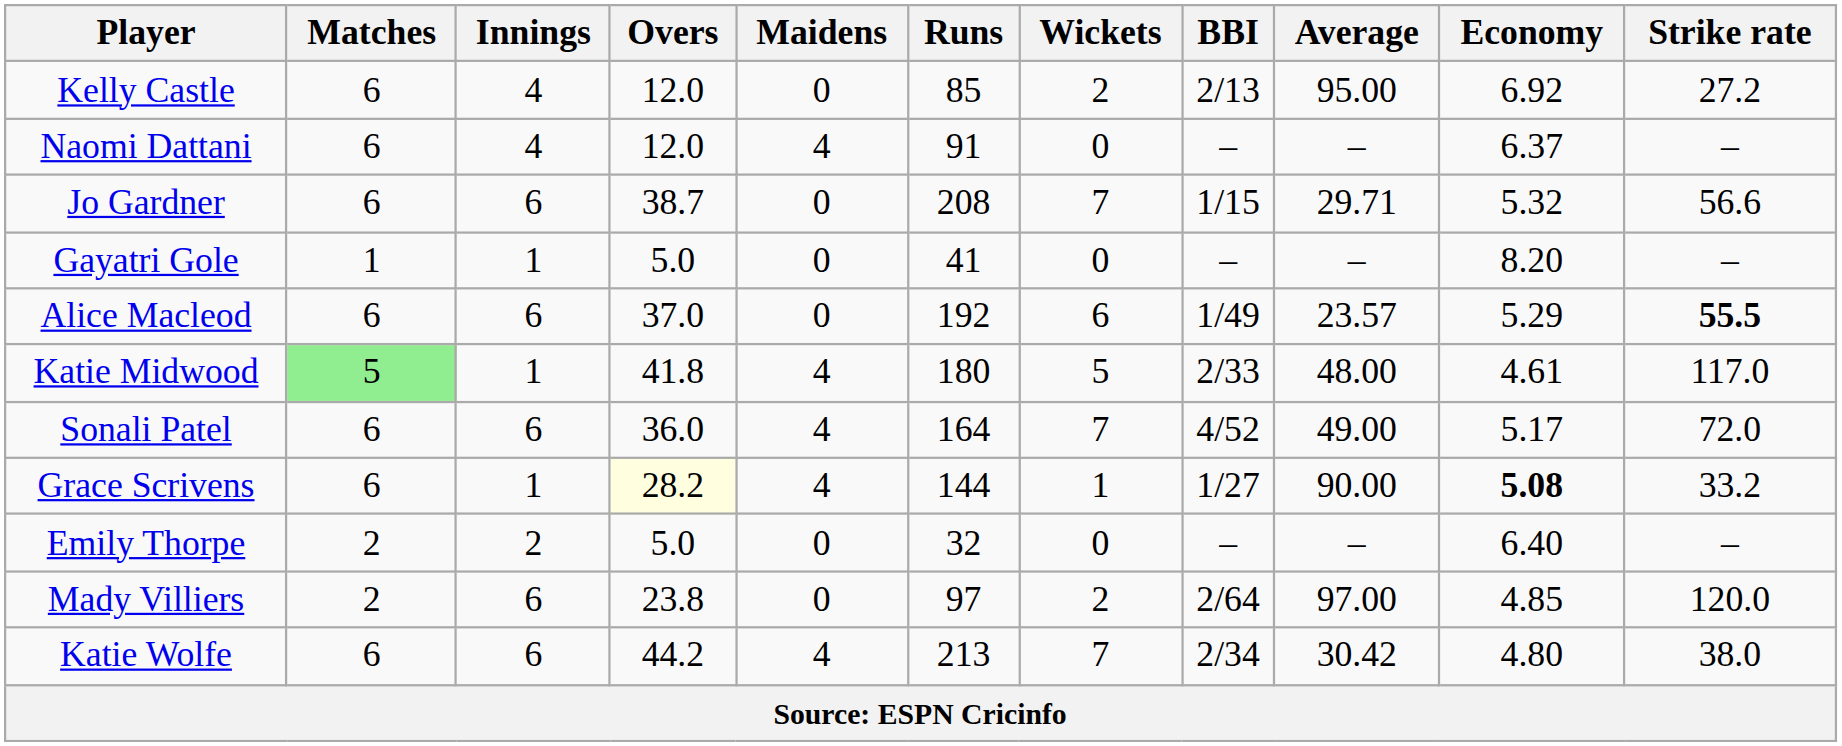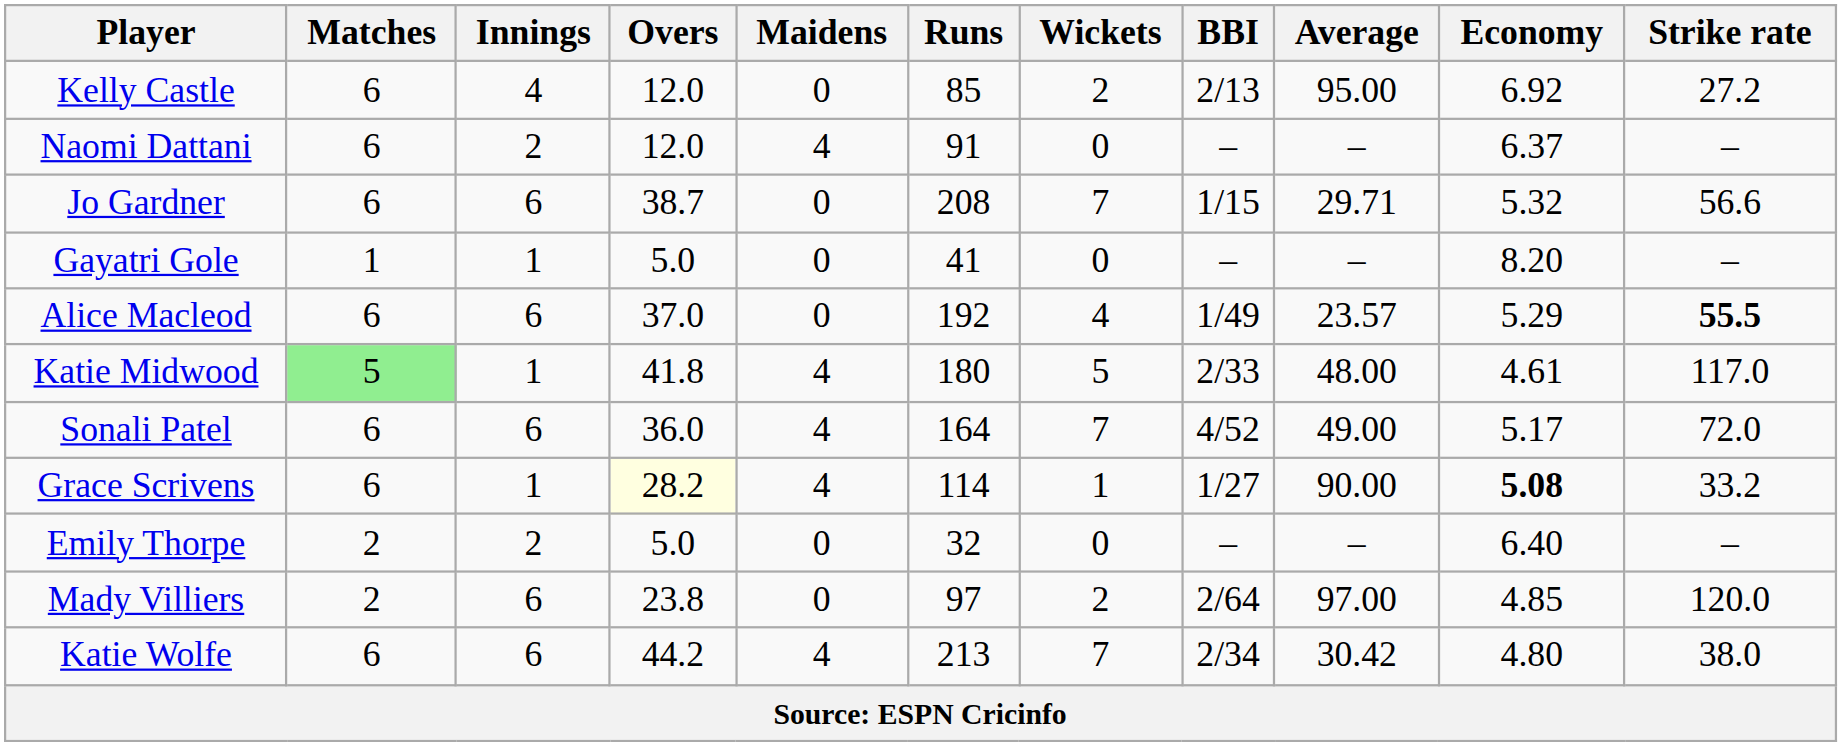Naomi Dattani | Innings: 4 -> 2
Alice Macleod | Wickets: 6 -> 4
Grace Scrivens | Runs: 144 -> 114
